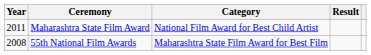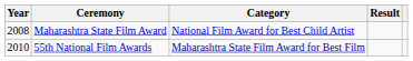Maharashtra State Film Award | Year: 2011 -> 2008
55th National Film Awards | Year: 2008 -> 2010
